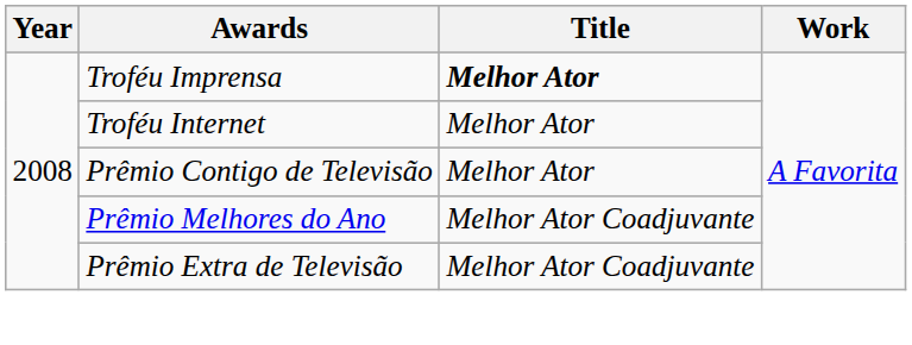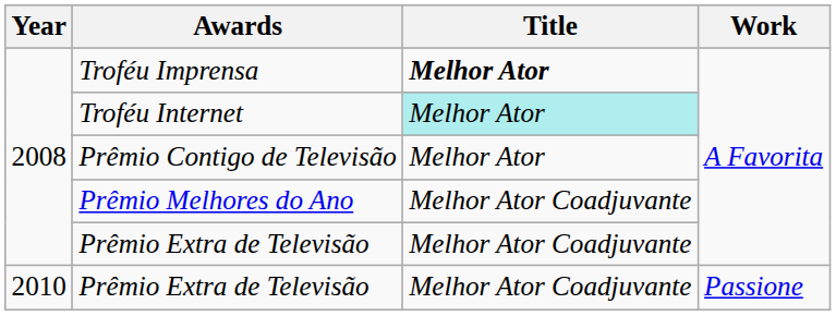Troféu Internet | Title: no background -> paleturquoise background
+ row: 2010 | Prêmio Extra de Televisão | Melhor Ator Coadjuvante | Passione
